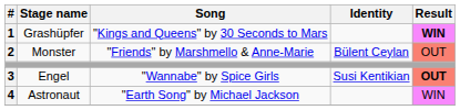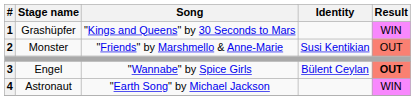Grashüpfer | Result: bold -> normal
Monster | Identity: Bülent Ceylan -> Susi Kentikian
Engel | Identity: Susi Kentikian -> Bülent Ceylan
